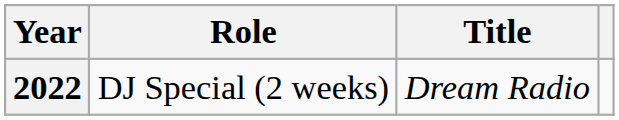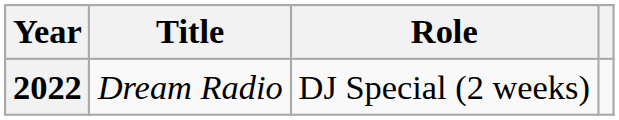columns swapped: Title <-> Role
